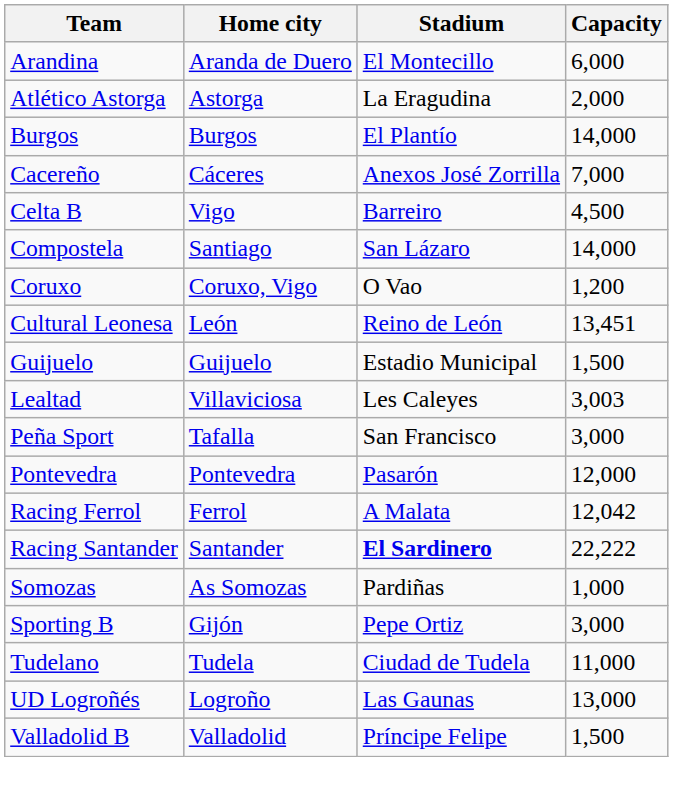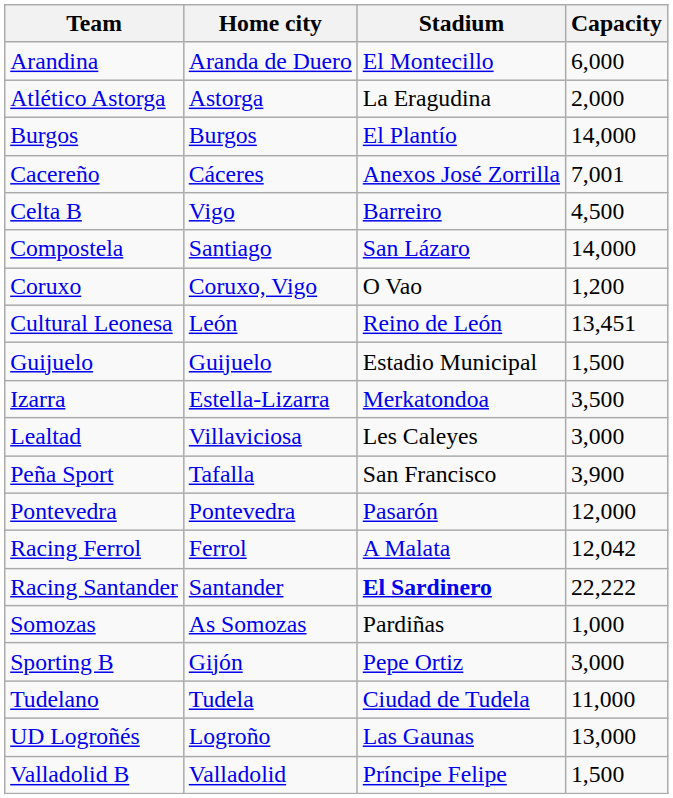Cacereño | Capacity: 7,000 -> 7,001
+ row: Izarra | Estella-Lizarra | Merkatondoa | 3,500
Lealtad | Capacity: 3,003 -> 3,000
Peña Sport | Capacity: 3,000 -> 3,900
